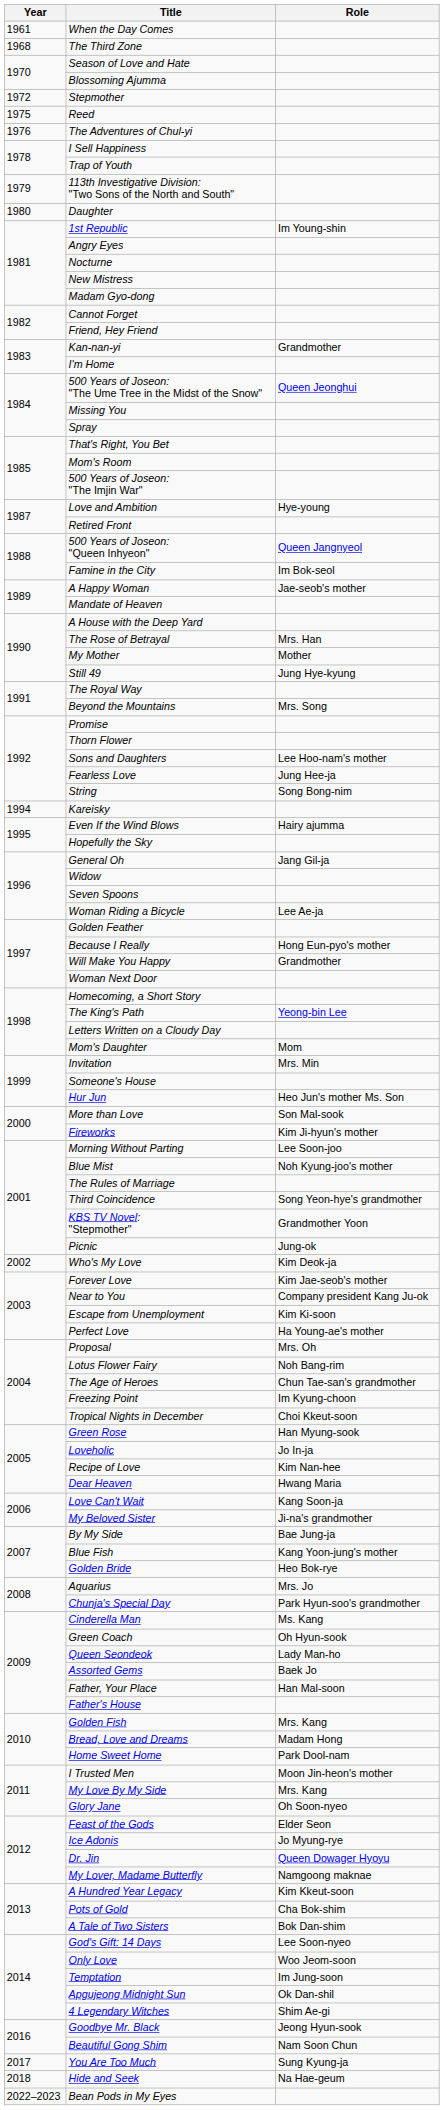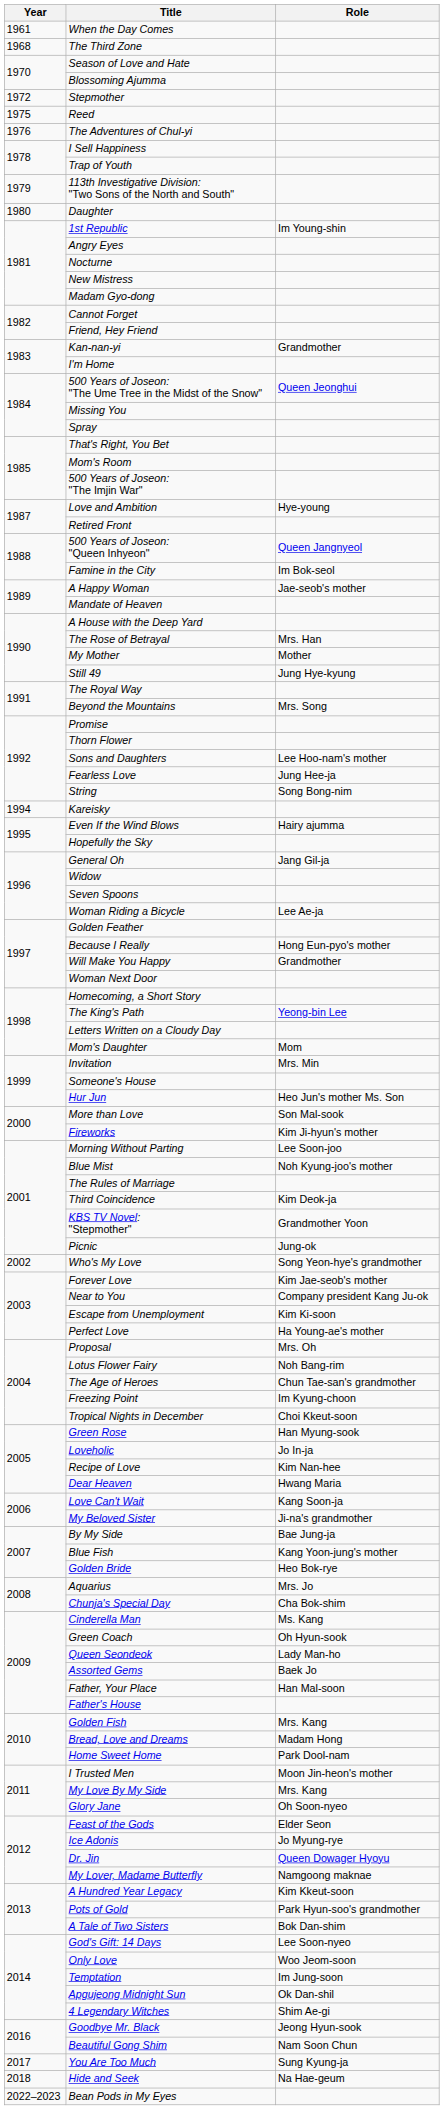Third Coincidence | Role: Song Yeon-hye's grandmother -> Kim Deok-ja
Who's My Love | Role: Kim Deok-ja -> Song Yeon-hye's grandmother
Chunja's Special Day | Role: Park Hyun-soo's grandmother -> Cha Bok-shim
Pots of Gold | Role: Cha Bok-shim -> Park Hyun-soo's grandmother
